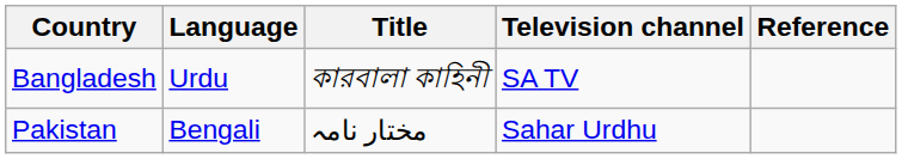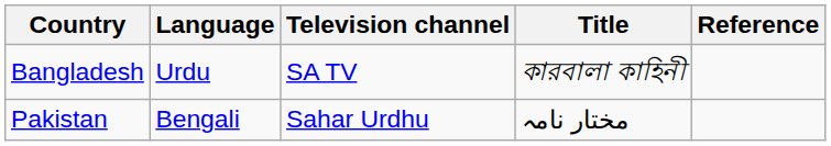columns swapped: Title <-> Television channel
